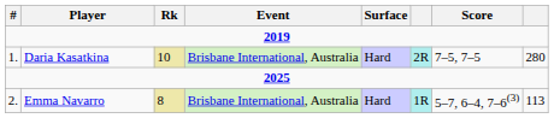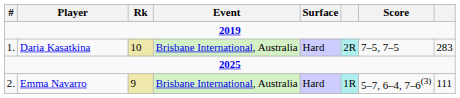Daria Kasatkina | column 8: 280 -> 283
Emma Navarro | Rk: 8 -> 9
Emma Navarro | column 8: 113 -> 111
